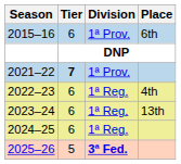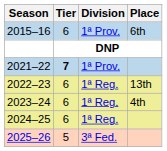2022–23 | Place: 4th -> 13th
2023–24 | Place: 13th -> 4th
2025–26 | Division: bold -> normal
